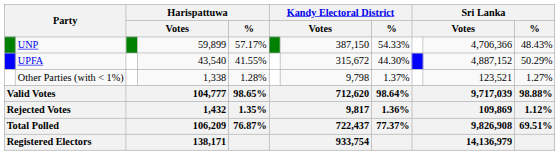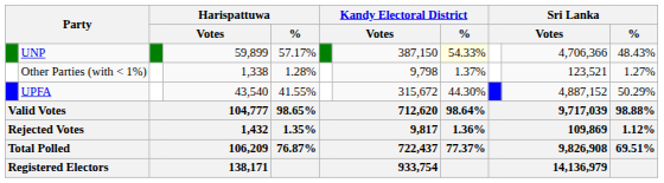UNP | Kandy Electoral District / %: no background -> lightyellow background
rows swapped: UPFA <-> Other Parties (with < 1%)
